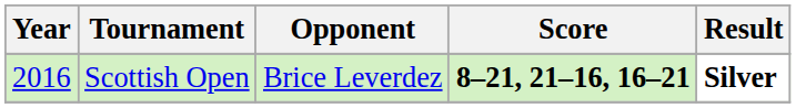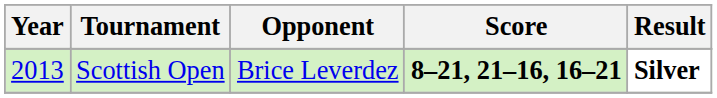Scottish Open | Year: 2016 -> 2013
